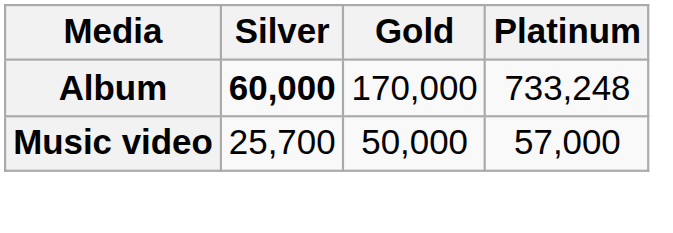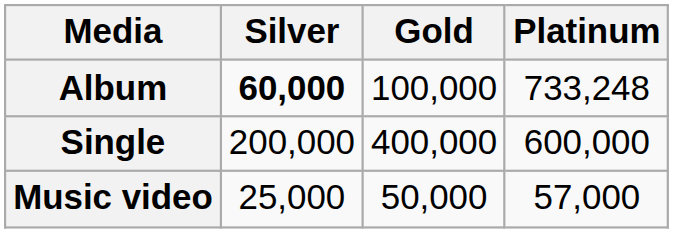Album | Gold: 170,000 -> 100,000
+ row: Single | 200,000 | 400,000 | 600,000
Music video | Silver: 25,700 -> 25,000
